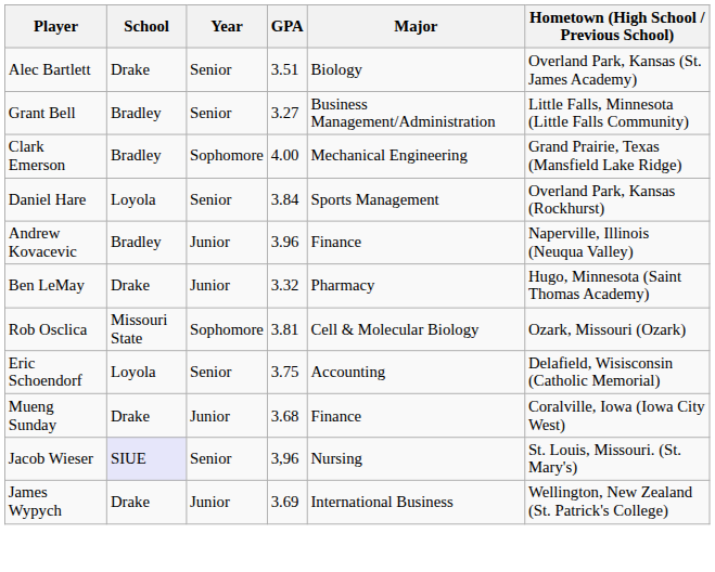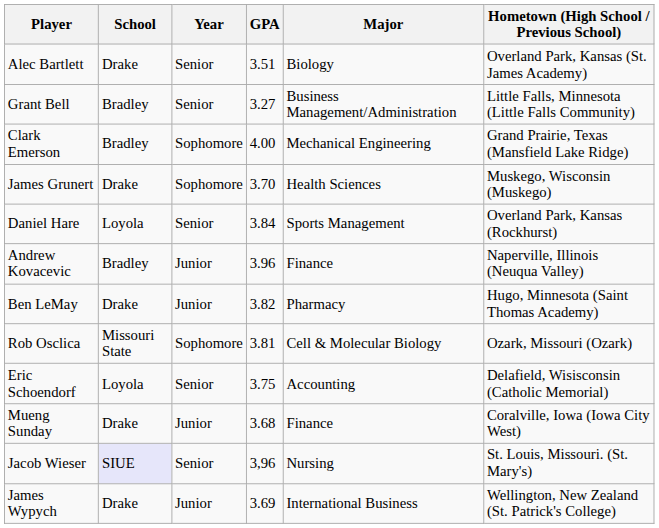+ row: James Grunert | Drake | Sophomore | 3.70 | Health Sciences | Muskego, Wisconsin (Muskego)
Ben LeMay | GPA: 3.32 -> 3.82
